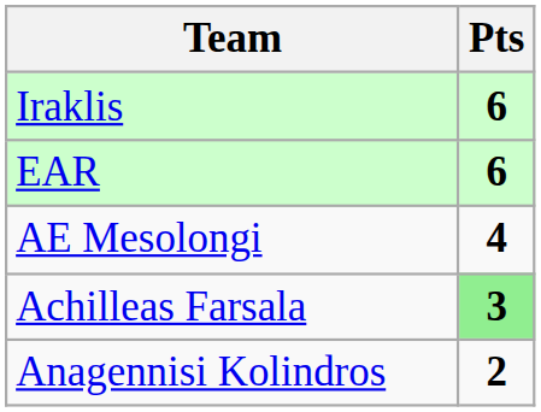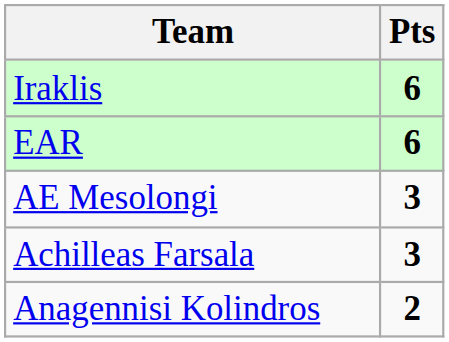AE Mesolongi | Pts: 4 -> 3
Achilleas Farsala | Pts: lightgreen background -> no background
